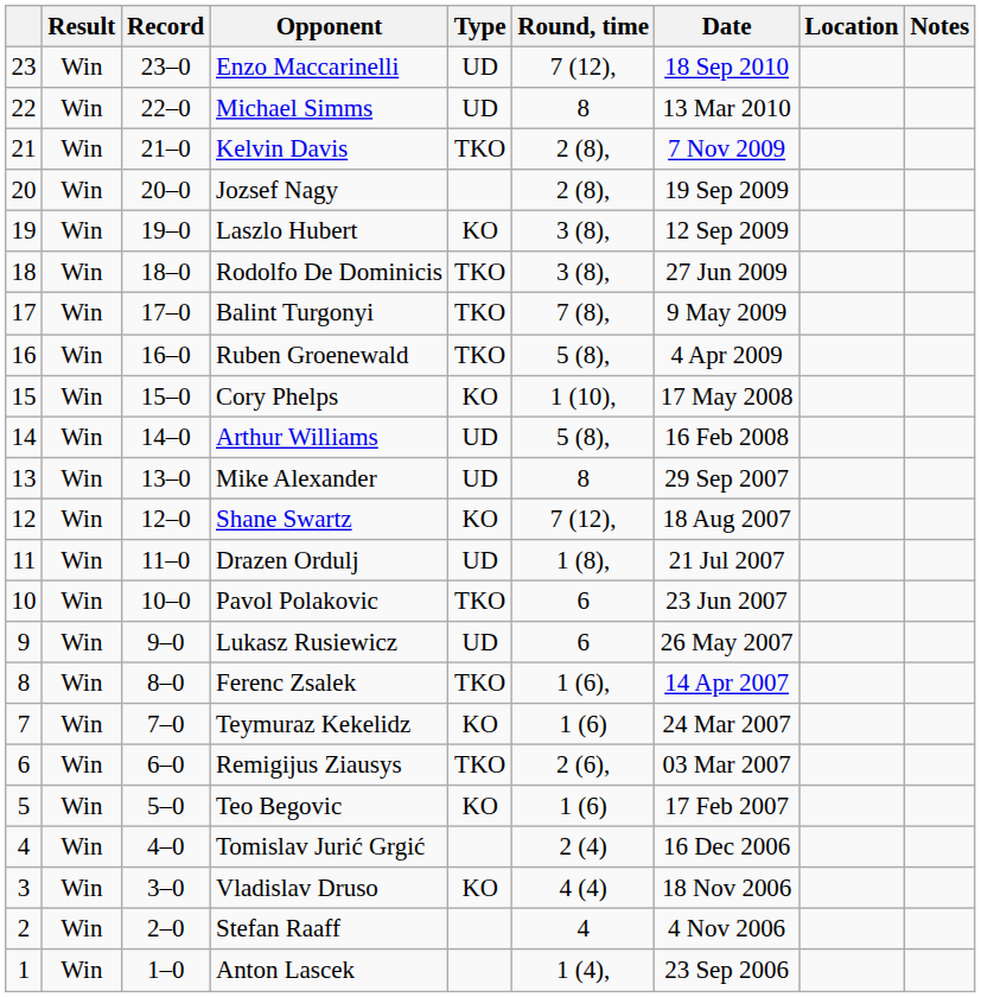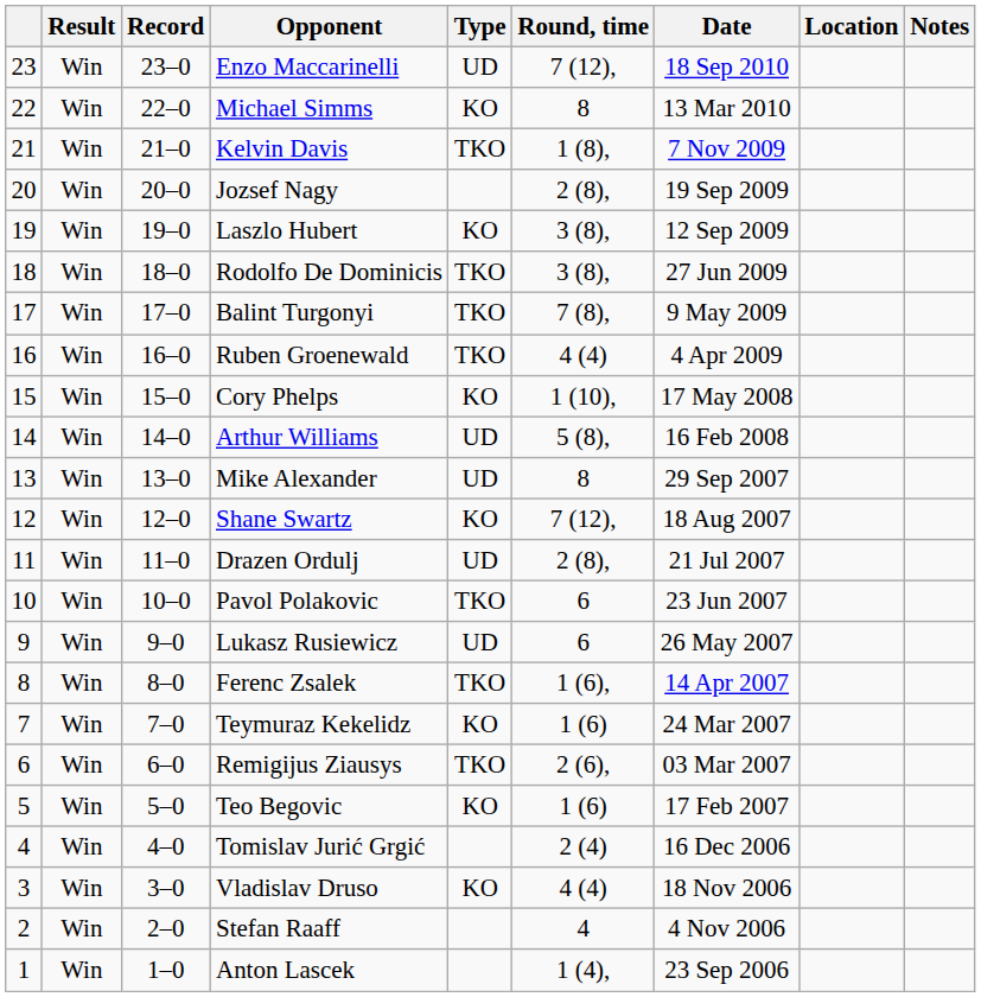Michael Simms | Type: UD -> KO
Kelvin Davis | Round, time: 2 (8), -> 1 (8),
Ruben Groenewald | Round, time: 5 (8), -> 4 (4)
Drazen Ordulj | Round, time: 1 (8), -> 2 (8),
